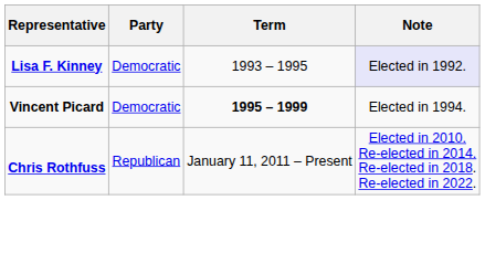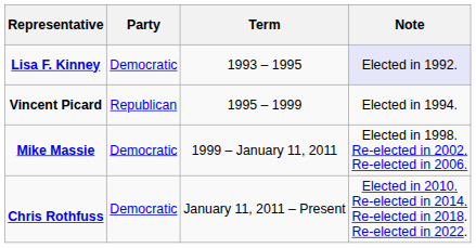Vincent Picard | Party: Democratic -> Republican
Vincent Picard | Term: bold -> normal
+ row: Mike Massie | Democratic | 1999 – January 11, 2011 | Elected in 1998. Re-elected in 2002. Re-elected in 2006.
Chris Rothfuss | Party: Republican -> Democratic
